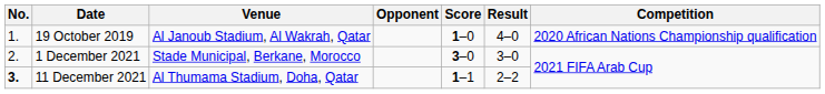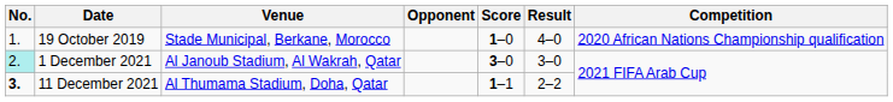19 October 2019 | Venue: Al Janoub Stadium, Al Wakrah, Qatar -> Stade Municipal, Berkane, Morocco
1 December 2021 | No.: no background -> paleturquoise background
1 December 2021 | Venue: Stade Municipal, Berkane, Morocco -> Al Janoub Stadium, Al Wakrah, Qatar
